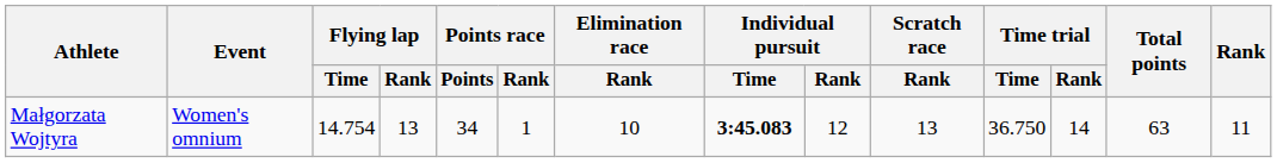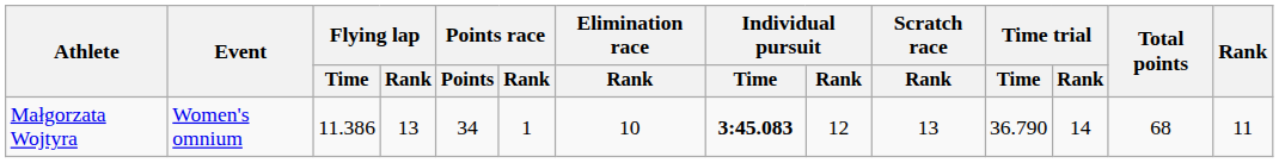Małgorzata Wojtyra | Flying lap / Time: 14.754 -> 11.386
Małgorzata Wojtyra | Time trial / Time: 36.750 -> 36.790
Małgorzata Wojtyra | Total points: 63 -> 68
